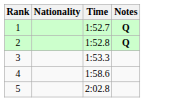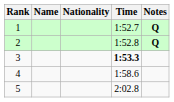+ column: Name
3 | Time: normal -> bold
